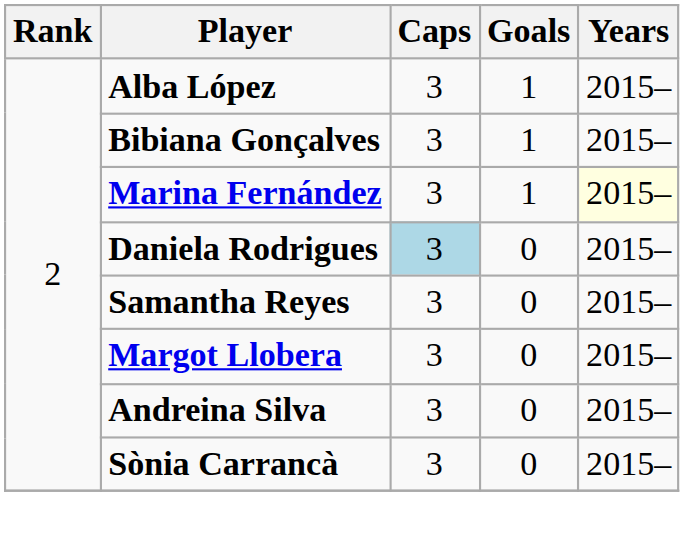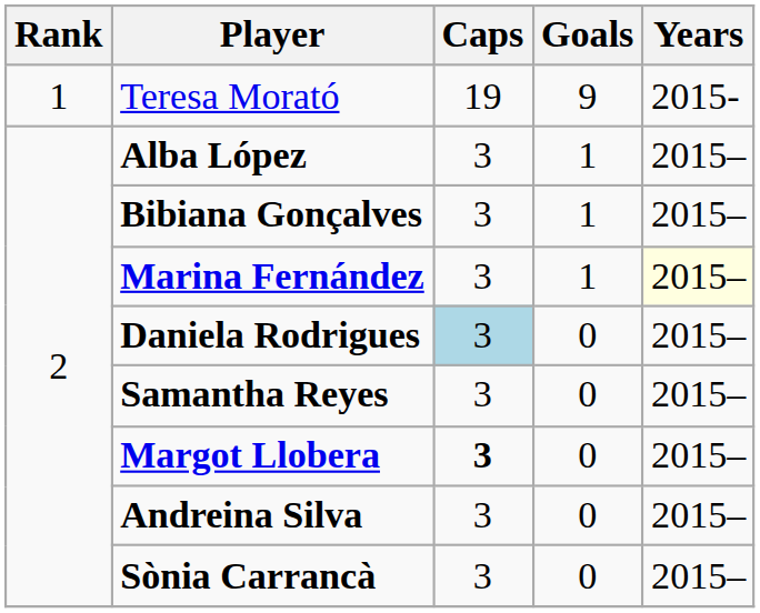+ row: 1 | Teresa Morató | 19 | 9 | 2015-
Margot Llobera | Caps: normal -> bold
